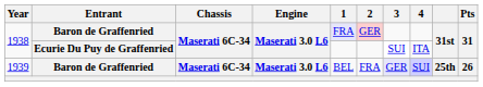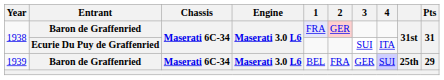1939 | 3: lavender background -> no background
1939 | Pts: 26 -> 29
